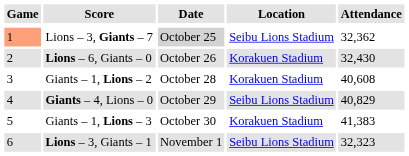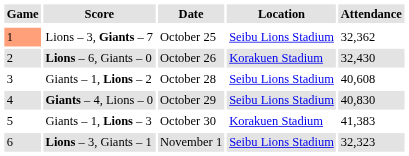Lions – 3, Giants – 7 | Date: lightgrey background -> no background
Giants – 1, Lions – 2 | Location: Korakuen Stadium -> Seibu Lions Stadium
Giants – 4, Lions – 0 | Attendance: 40,829 -> 40,830
